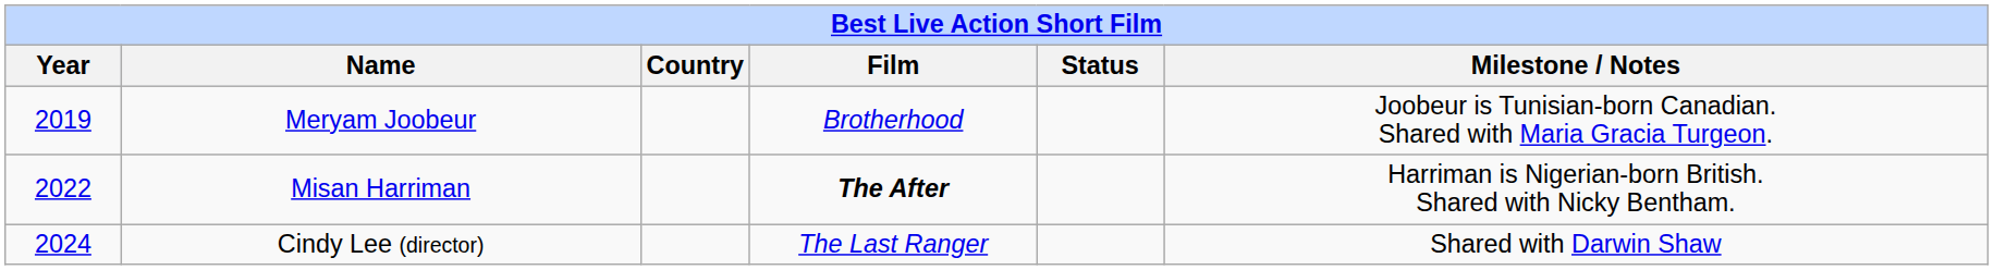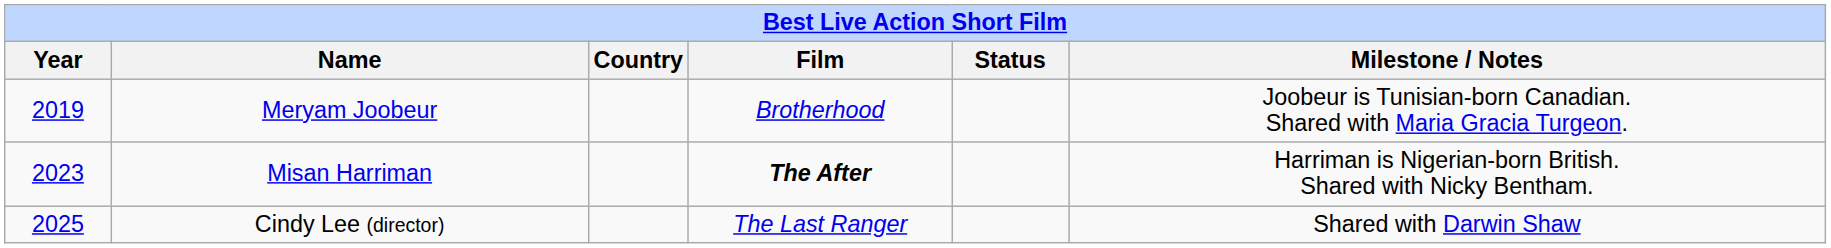Misan Harriman | Year: 2022 -> 2023
Cindy Lee (director) | Year: 2024 -> 2025
